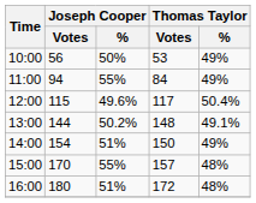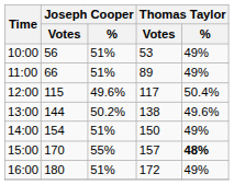10:00 | Joseph Cooper / %: 50% -> 51%
11:00 | Joseph Cooper / Votes: 94 -> 66
11:00 | Joseph Cooper / %: 55% -> 51%
11:00 | Thomas Taylor / Votes: 84 -> 89
13:00 | Thomas Taylor / Votes: 148 -> 138
13:00 | Thomas Taylor / %: 49.1% -> 49.6%
15:00 | Thomas Taylor / %: normal -> bold
16:00 | Thomas Taylor / %: 48% -> 49%
